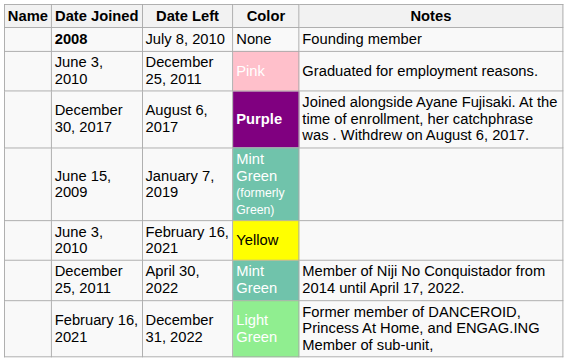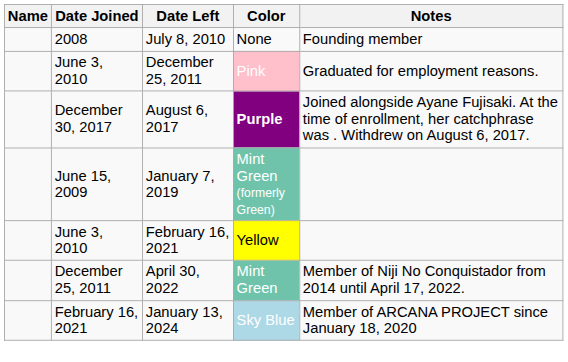July 8, 2010 | Date Joined: bold -> normal
- row: February 16, 2021 | December 31, 2022 | Light Green | Former member of DANCEROID, Princess At Home, and ENGAG.ING Member of sub-unit,
+ row: February 16, 2021 | January 13, 2024 | Sky Blue | Member of ARCANA PROJECT since January 18, 2020
